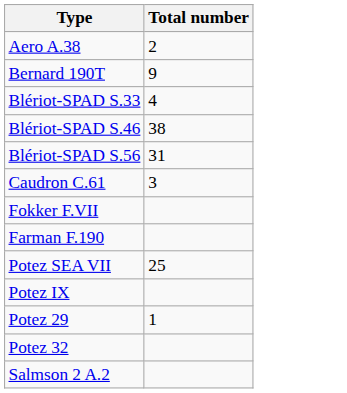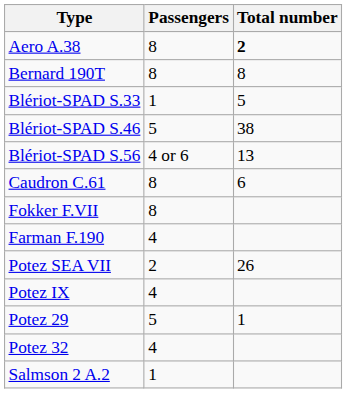+ column: Passengers | 8 | 8 | 1 | 5 | 4 or 6 | 8 | 8 | 4 | 2 | 4 | 5 | 4 | 1
Aero A.38 | Total number: normal -> bold
Bernard 190T | Total number: 9 -> 8
Blériot-SPAD S.33 | Total number: 4 -> 5
Blériot-SPAD S.56 | Total number: 31 -> 13
Caudron C.61 | Total number: 3 -> 6
Potez SEA VII | Total number: 25 -> 26
